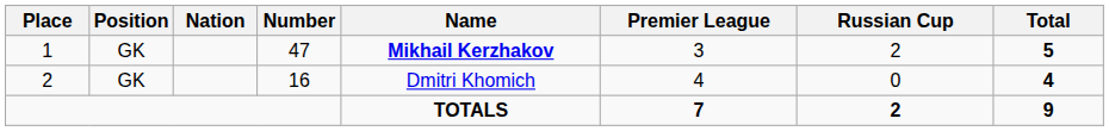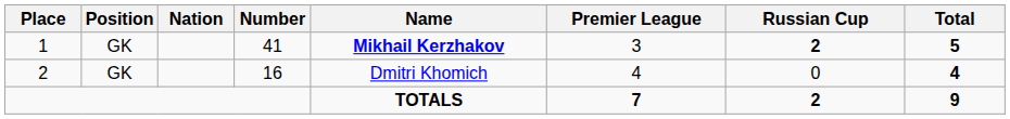1 | Number: 47 -> 41
1 | Russian Cup: normal -> bold
